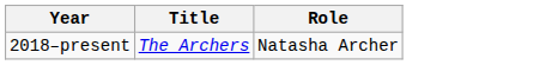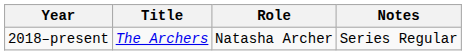+ column: Notes | Series Regular
